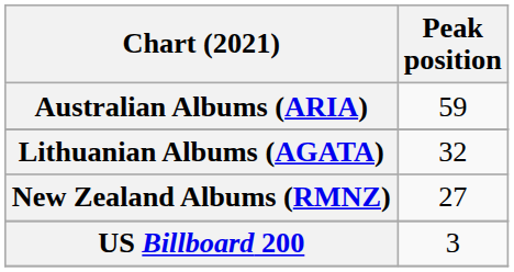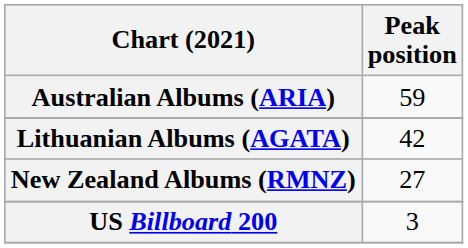Lithuanian Albums (AGATA) | Peak position: 32 -> 42
